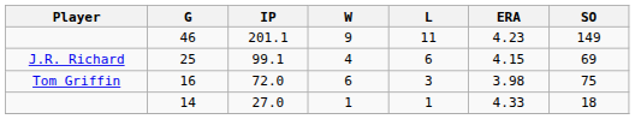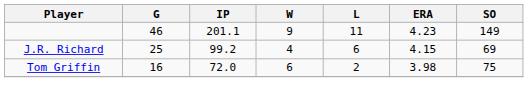25 | IP: 99.1 -> 99.2
16 | L: 3 -> 2
- row: 14 | 27.0 | 1 | 1 | 4.33 | 18
